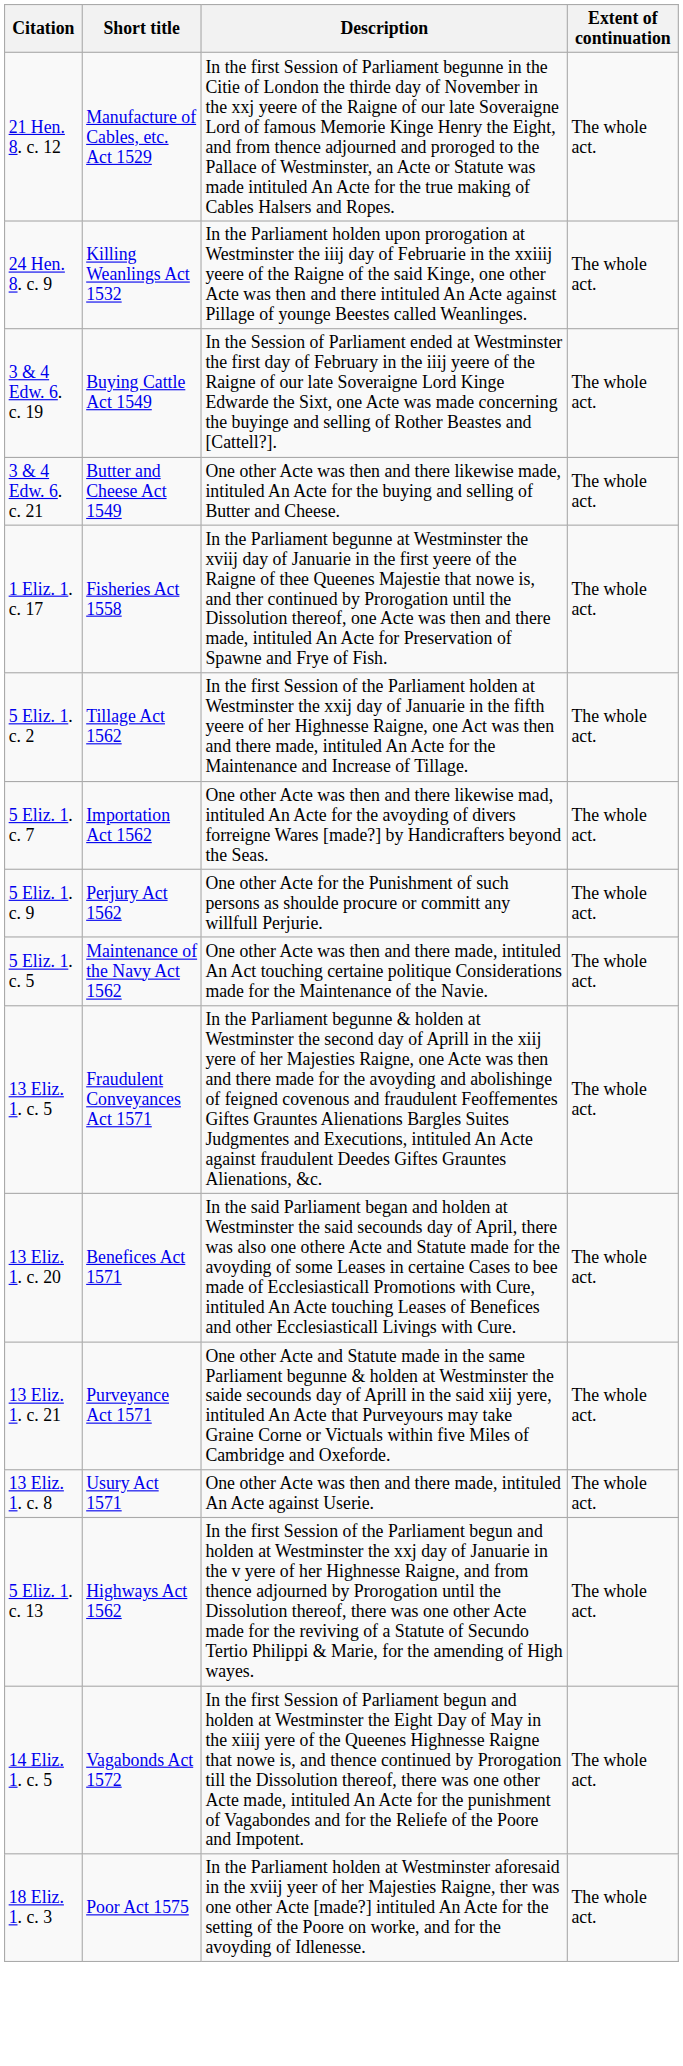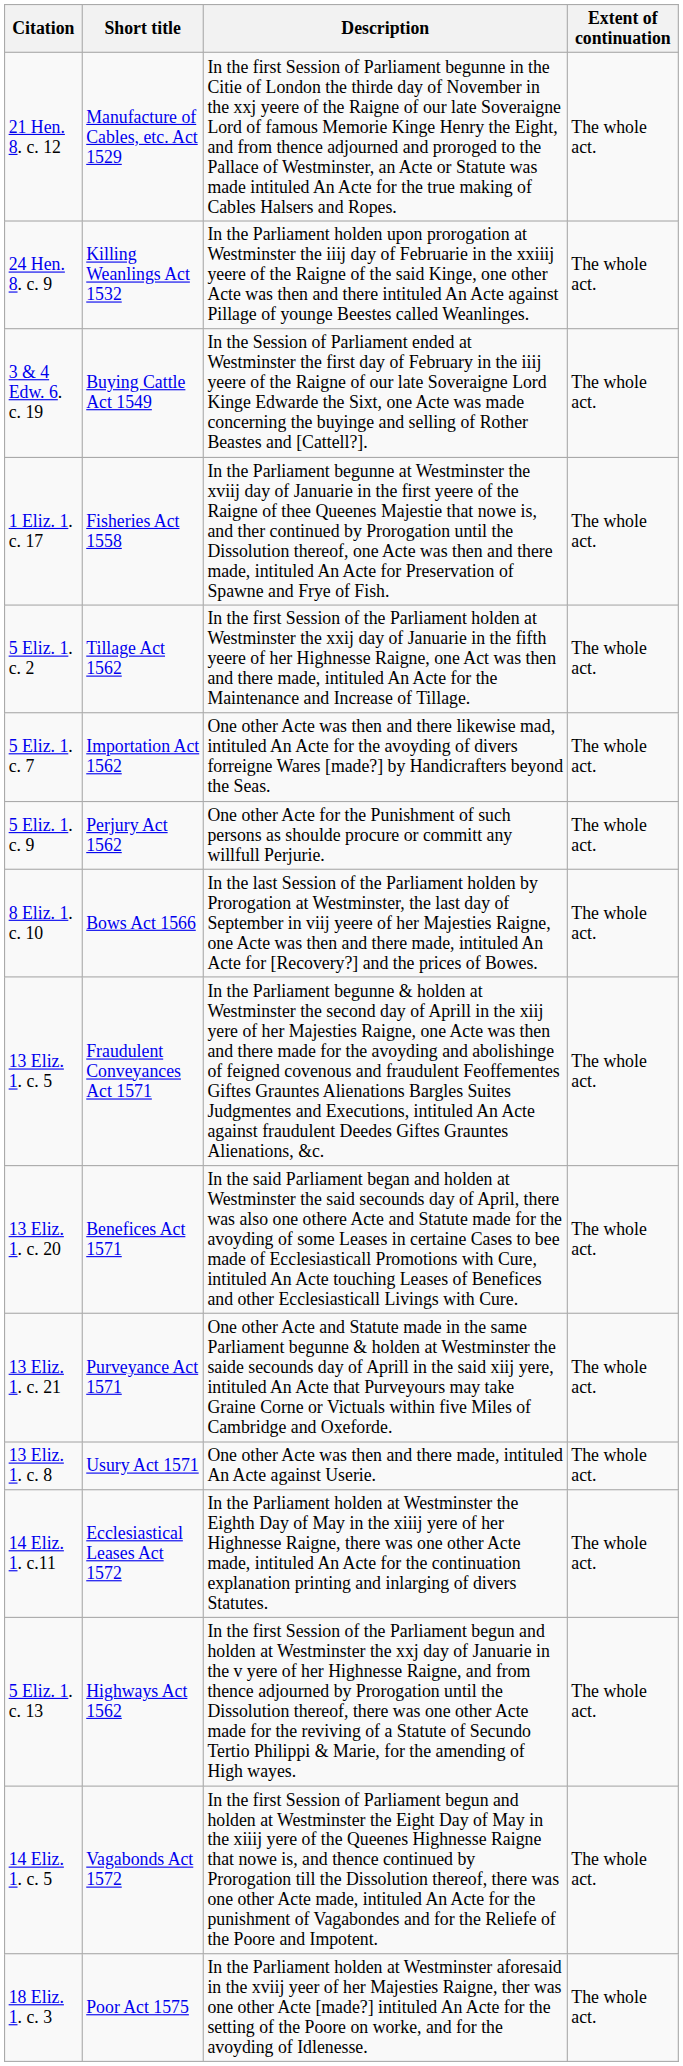- row: 3 & 4 Edw. 6. c. 21 | Butter and Cheese Act 1549 | One other Acte was then and there likewise made, intituled An Acte for the buying and selling of Butter and Cheese. | The whole act.
- row: 5 Eliz. 1. c. 5 | Maintenance of the Navy Act 1562 | One other Acte was then and there made, intituled An Act touching certaine politique Considerations made for the Maintenance of the Navie. | The whole act.
+ row: 8 Eliz. 1. c. 10 | Bows Act 1566 | In the last Session of the Parliament holden by Prorogation at Westminster, the last day of September in viij yeere of her Majesties Raigne, one Acte was then and there made, intituled An Acte for [Recovery?] and the prices of Bowes. | The whole act.
+ row: 14 Eliz. 1. c.11 | Ecclesiastical Leases Act 1572 | In the Parliament holden at Westminster the Eighth Day of May in the xiiij yere of her Highnesse Raigne, there was one other Acte made, intituled An Acte for the continuation explanation printing and inlarging of divers Statutes. | The whole act.
